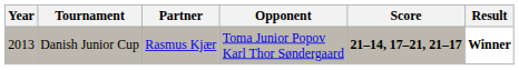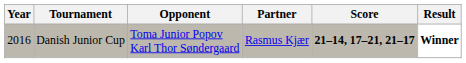columns swapped: Partner <-> Opponent
Danish Junior Cup | Year: 2013 -> 2016
